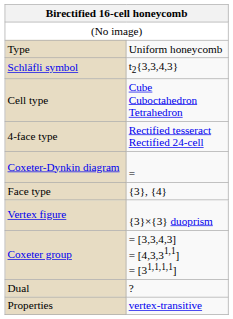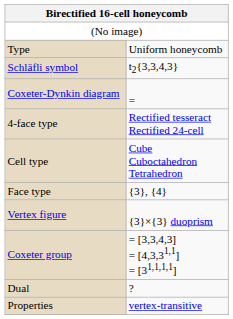rows swapped: Coxeter-Dynkin diagram <-> Cell type
